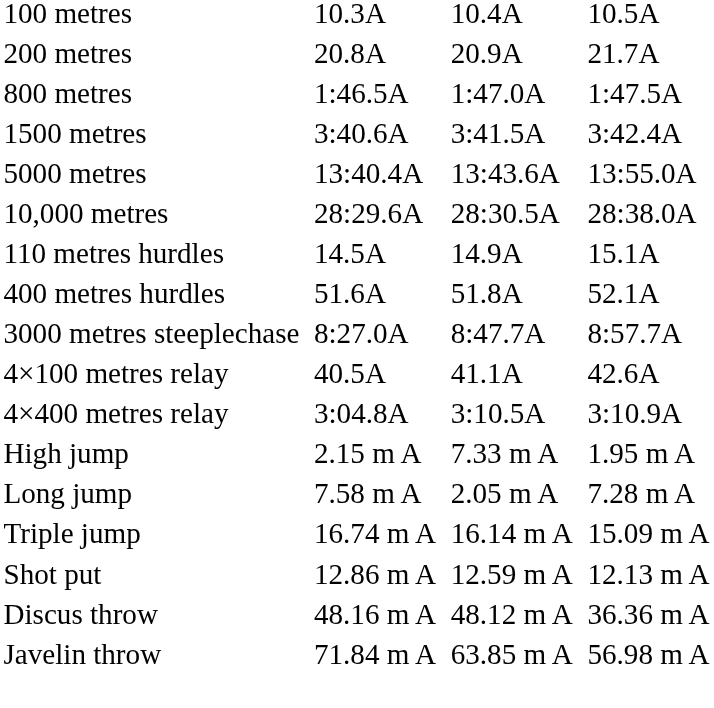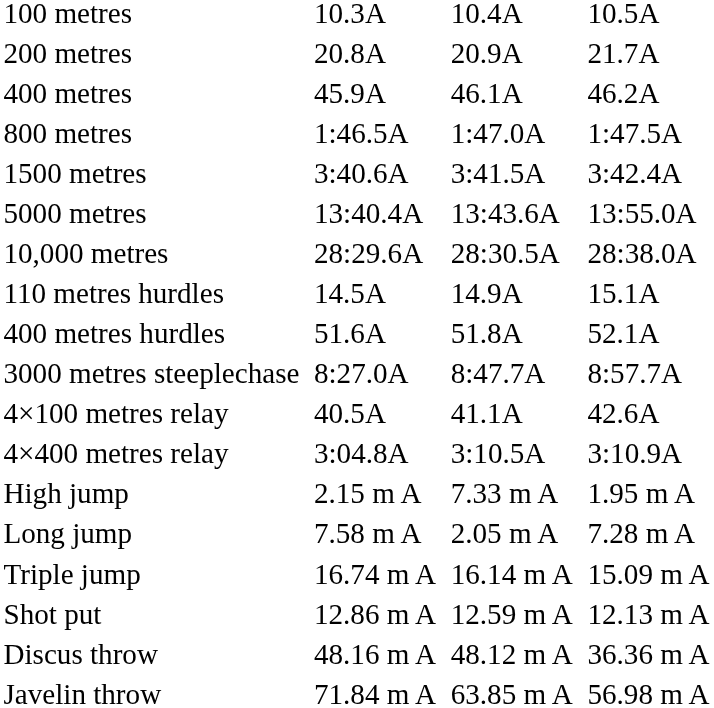+ row: 400 metres | 45.9A | 46.1A | 46.2A
